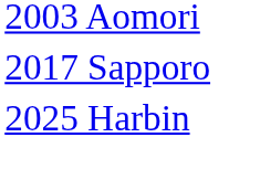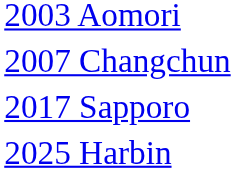+ row: 2007 Changchun
